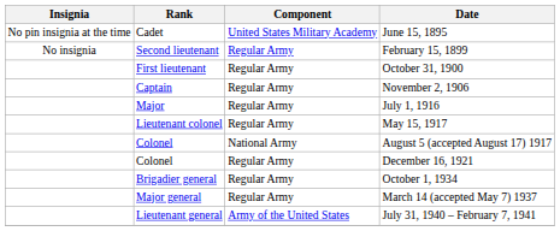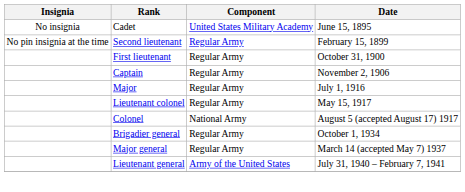June 15, 1895 | Insignia: No pin insignia at the time -> No insignia
February 15, 1899 | Insignia: No insignia -> No pin insignia at the time
- row: Colonel | Regular Army | December 16, 1921
